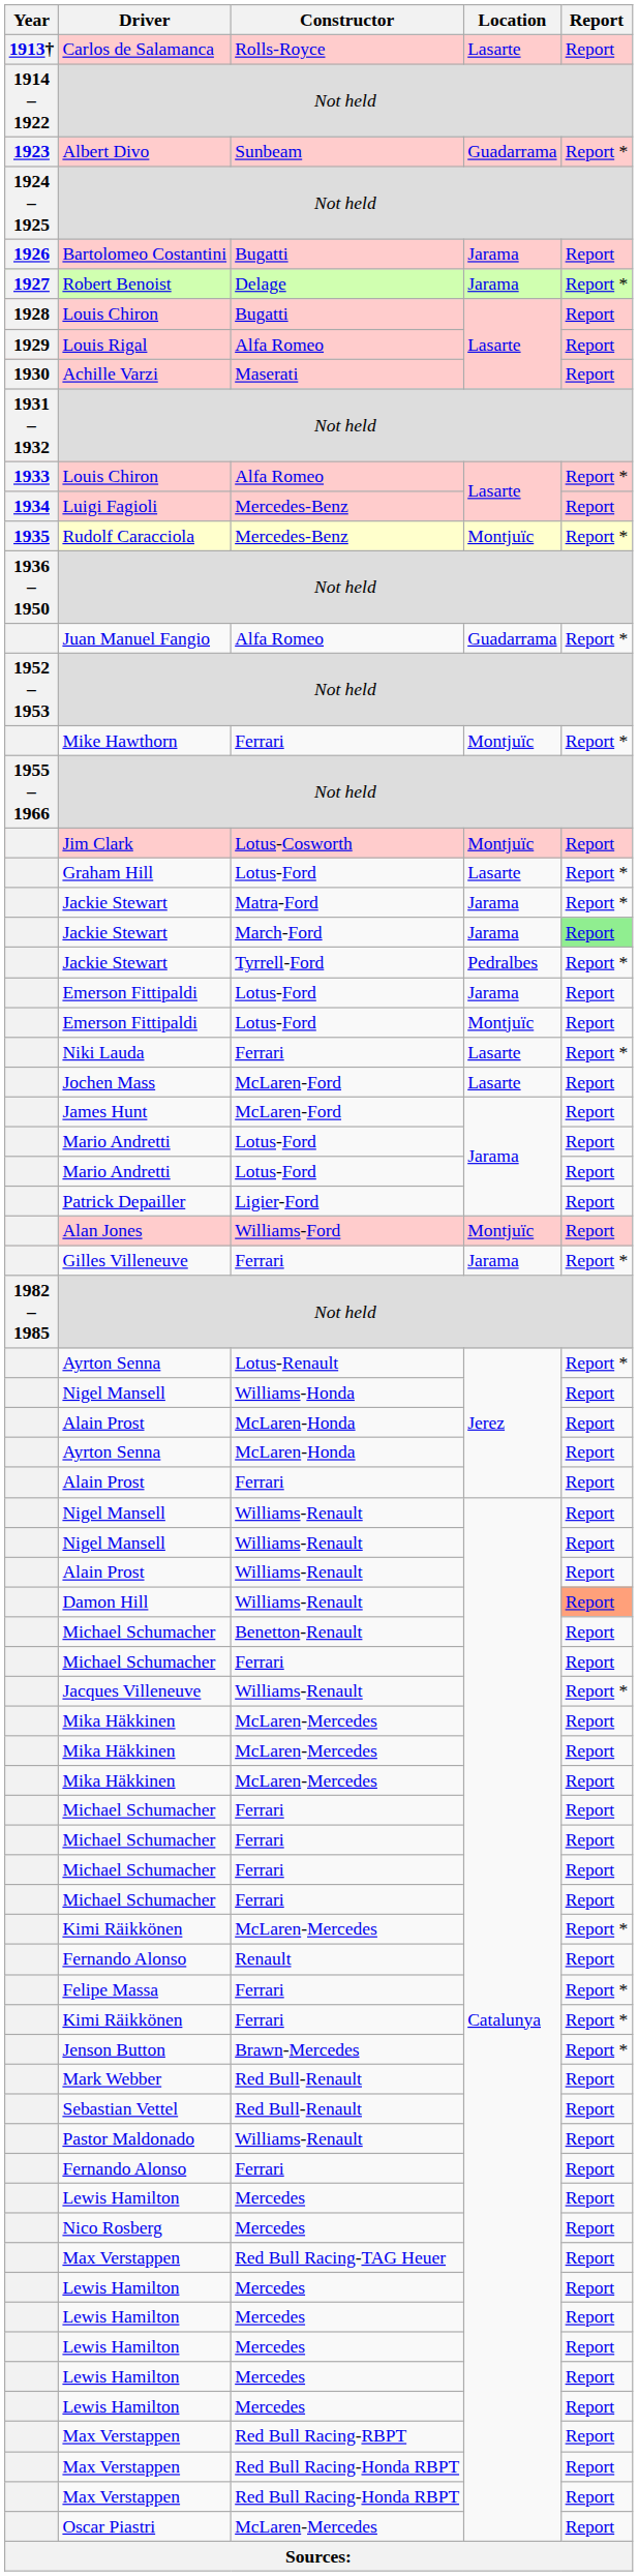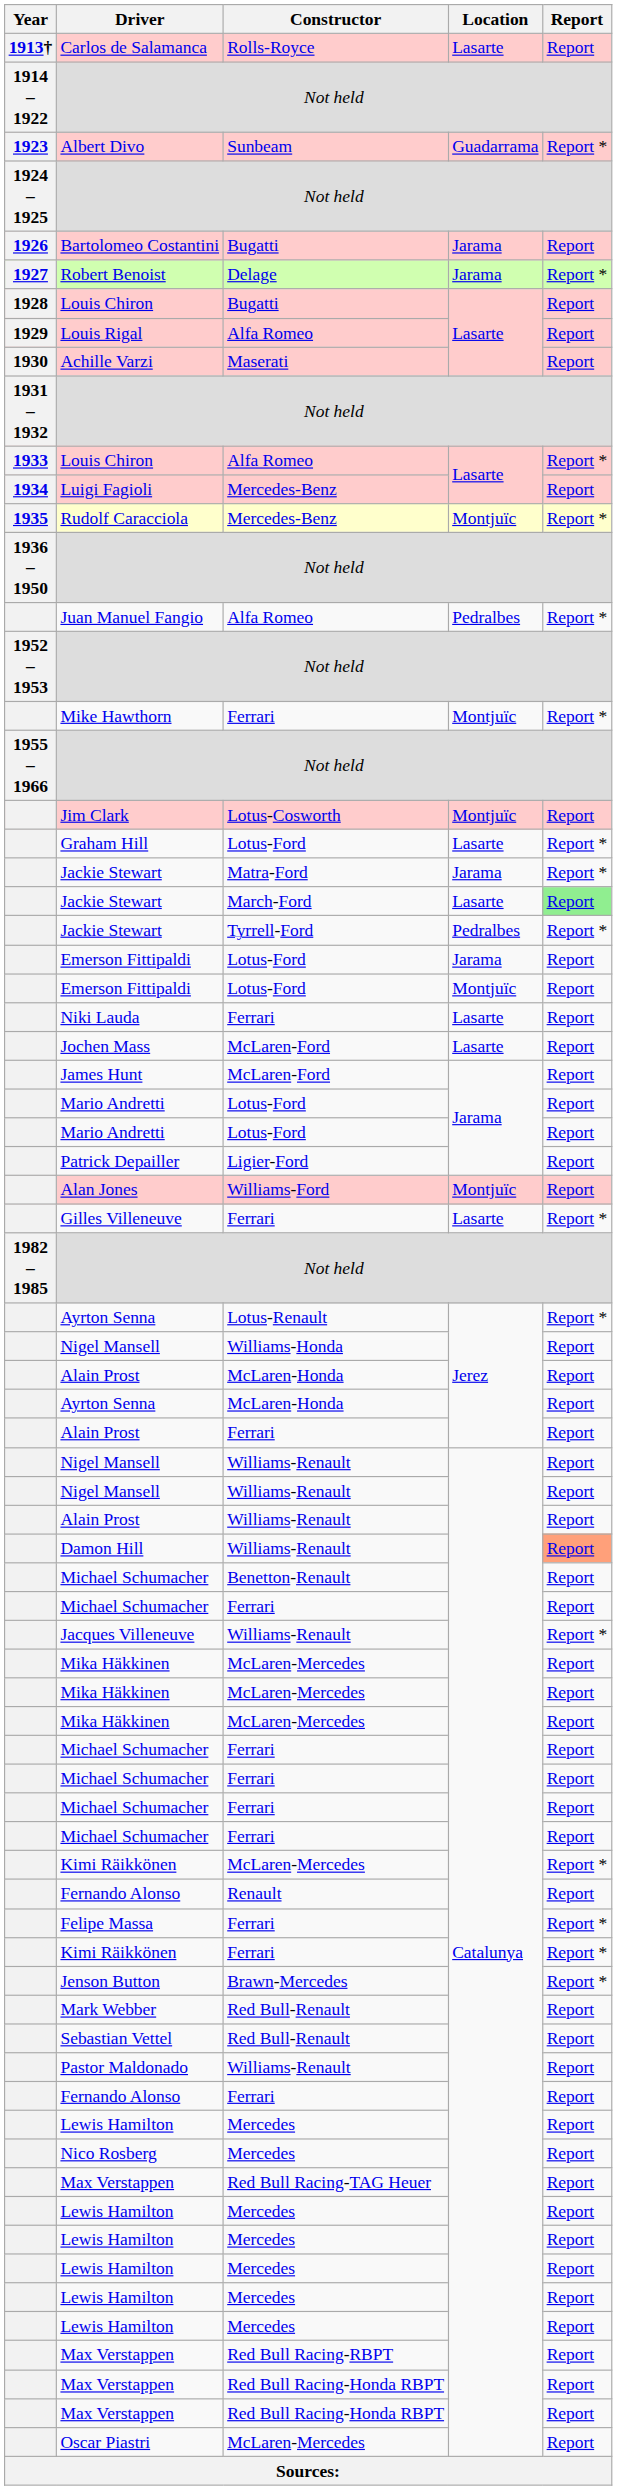Juan Manuel Fangio | Location: Guadarrama -> Pedralbes
Jackie Stewart / March-Ford | Location: Jarama -> Lasarte
Niki Lauda | Report: Report * -> Report
Gilles Villeneuve | Location: Jarama -> Lasarte
